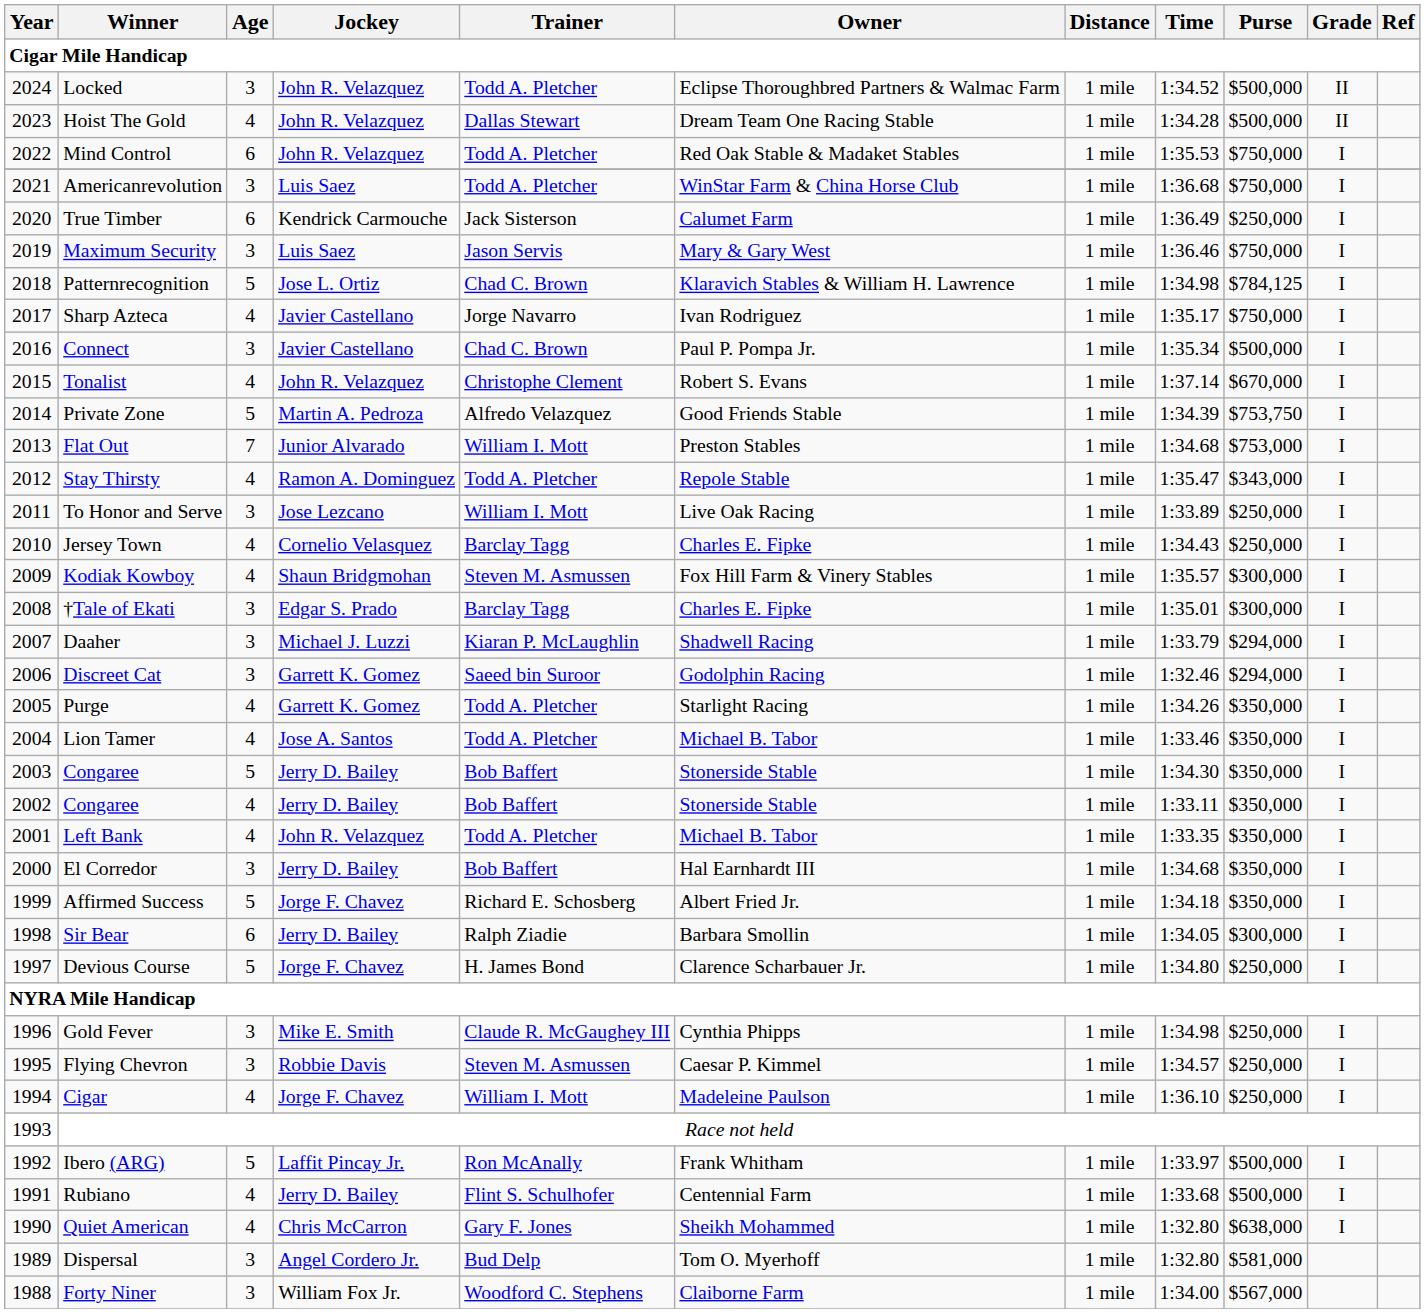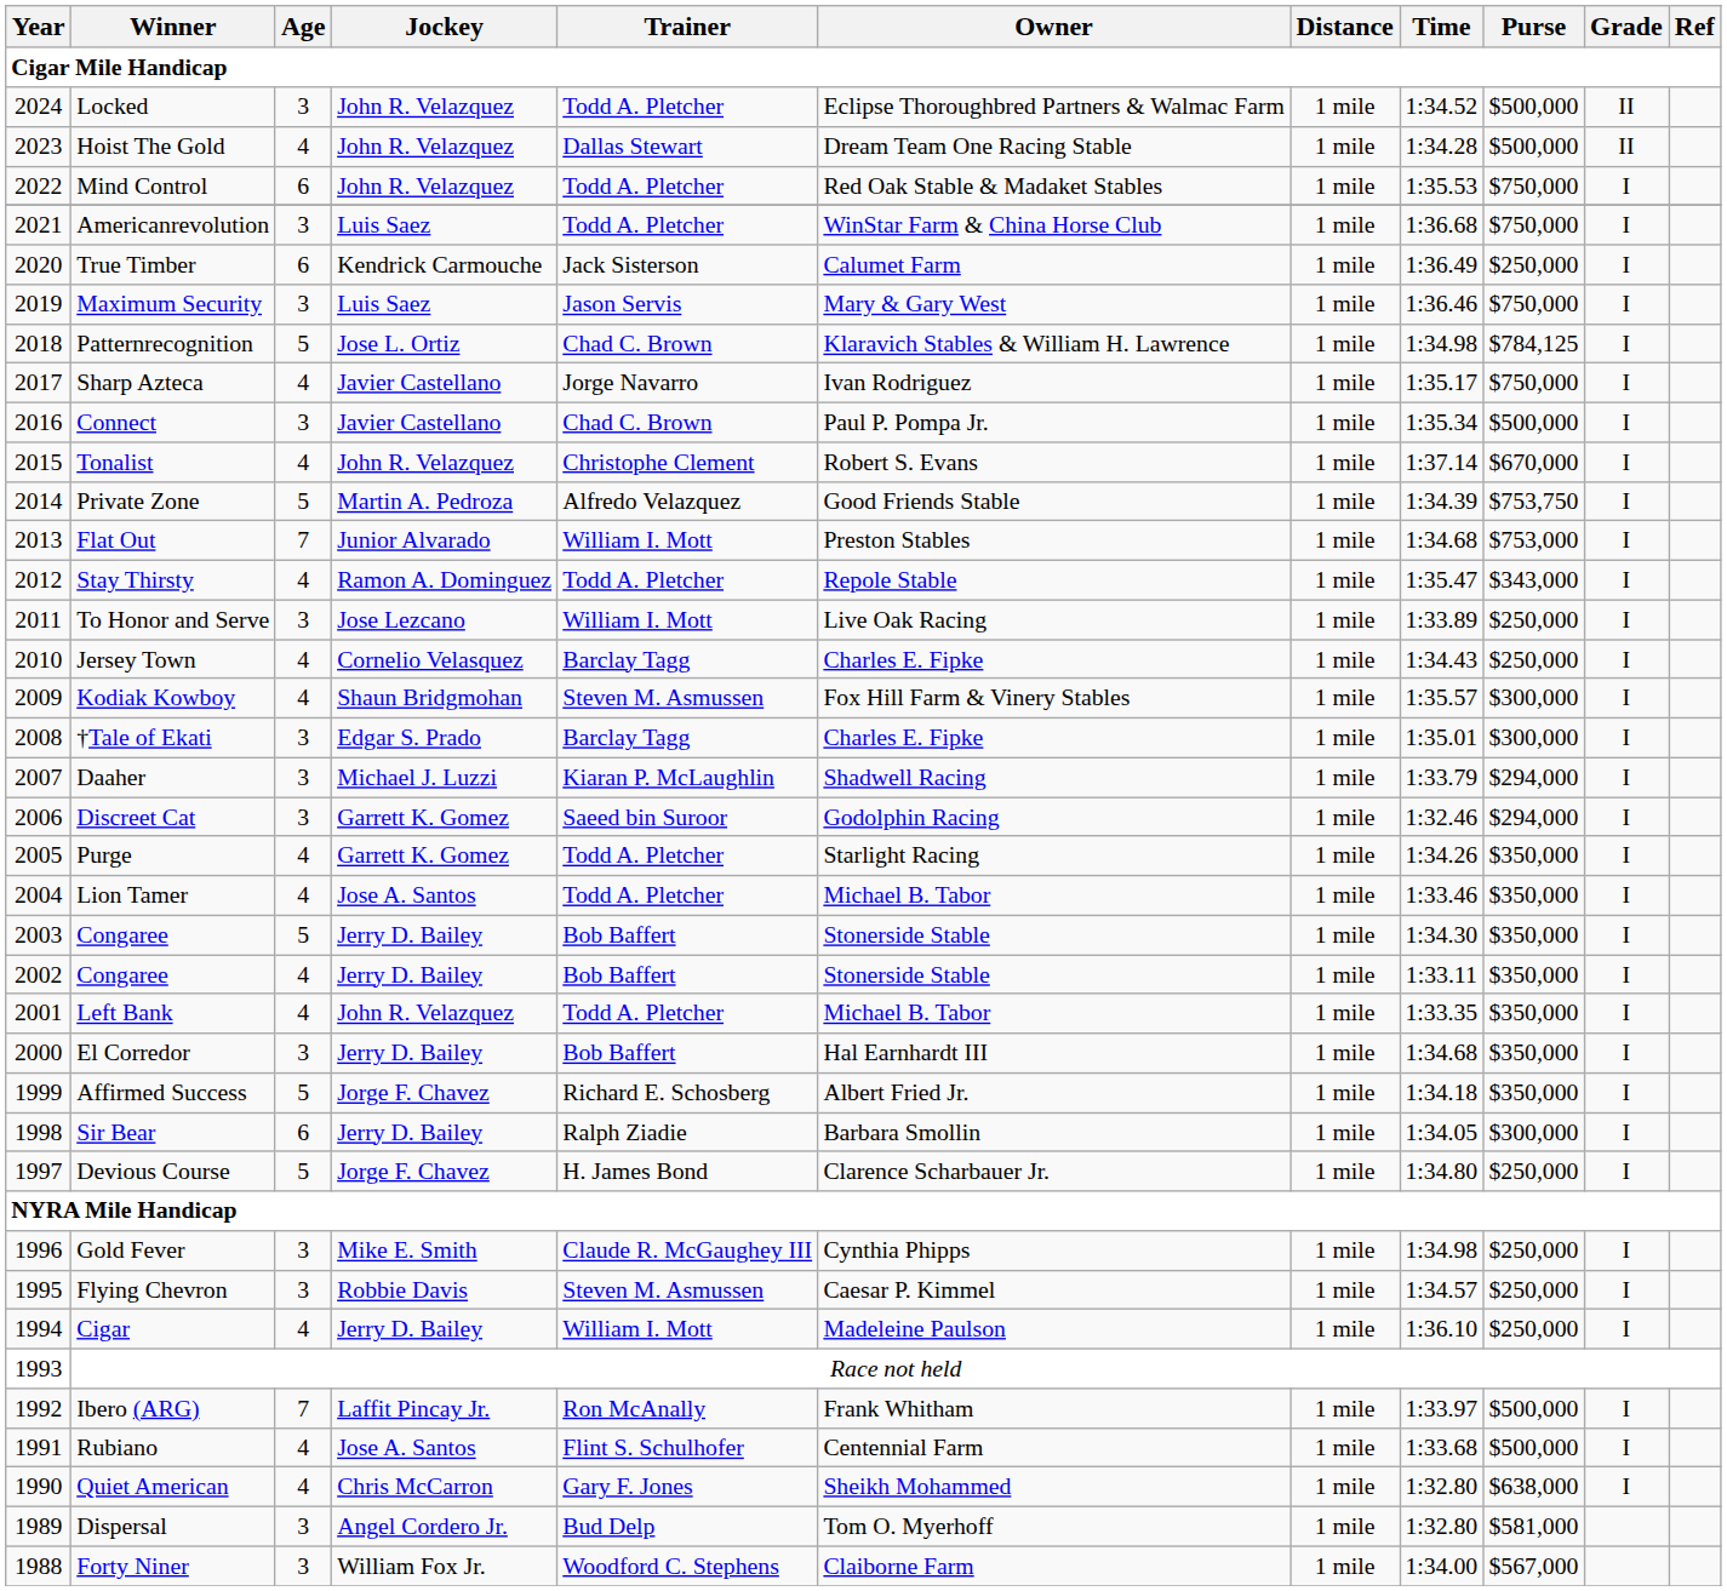Cigar | Jockey: Jorge F. Chavez -> Jerry D. Bailey
Ibero (ARG) | Age: 5 -> 7
Rubiano | Jockey: Jerry D. Bailey -> Jose A. Santos
